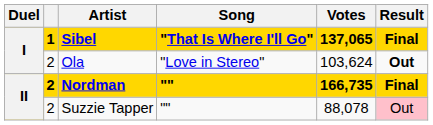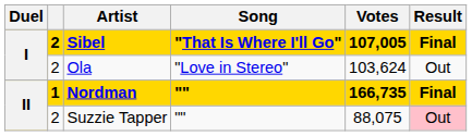Sibel | column 2: 1 -> 2
Sibel | Votes: 137,065 -> 107,005
Ola | Result: bold -> normal
Nordman | column 2: 2 -> 1
Suzzie Tapper | Votes: 88,078 -> 88,075
